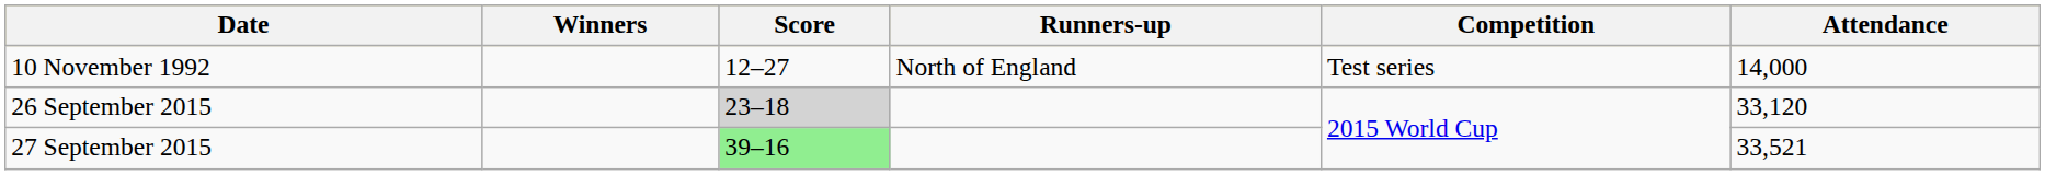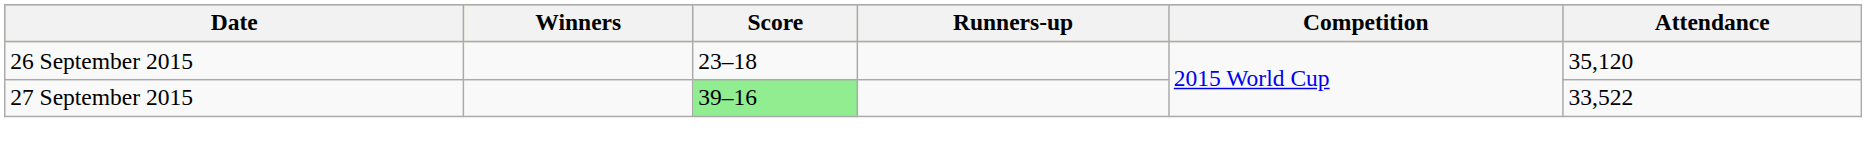- row: 10 November 1992 | 12–27 | North of England | Test series | 14,000
26 September 2015 | Score: lightgrey background -> no background
26 September 2015 | Attendance: 33,120 -> 35,120
27 September 2015 | Attendance: 33,521 -> 33,522
